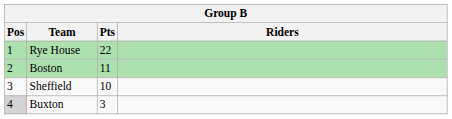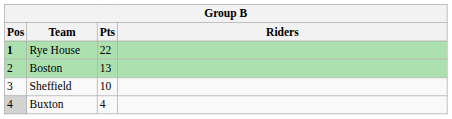Rye House | Pos: normal -> bold
Boston | Pts: 11 -> 13
Buxton | Pts: 3 -> 4
